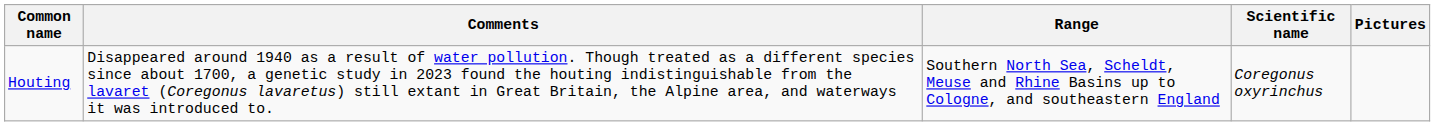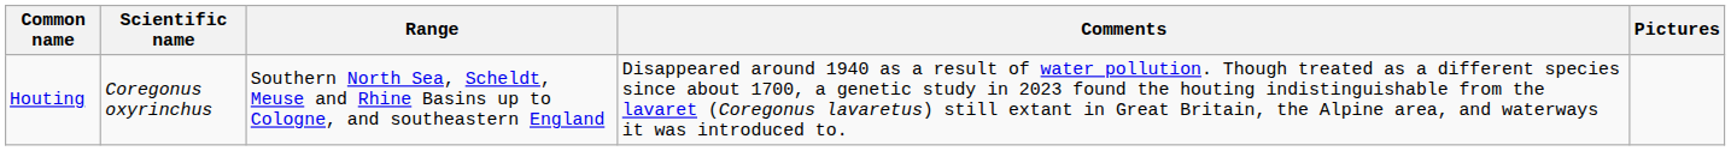columns swapped: Scientific name <-> Comments
